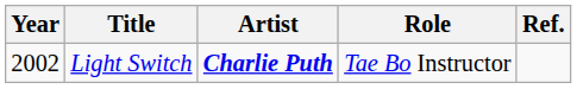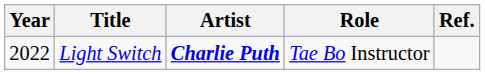Light Switch | Year: 2002 -> 2022
